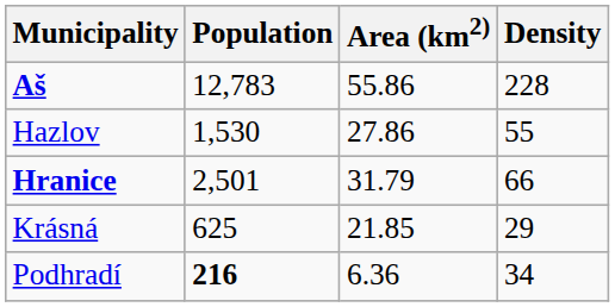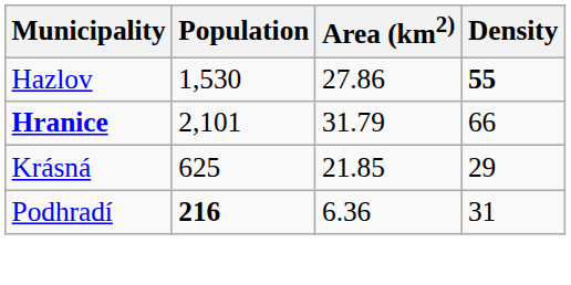- row: Aš | 12,783 | 55.86 | 228
Hazlov | Density: normal -> bold
Hranice | Population: 2,501 -> 2,101
Podhradí | Density: 34 -> 31
